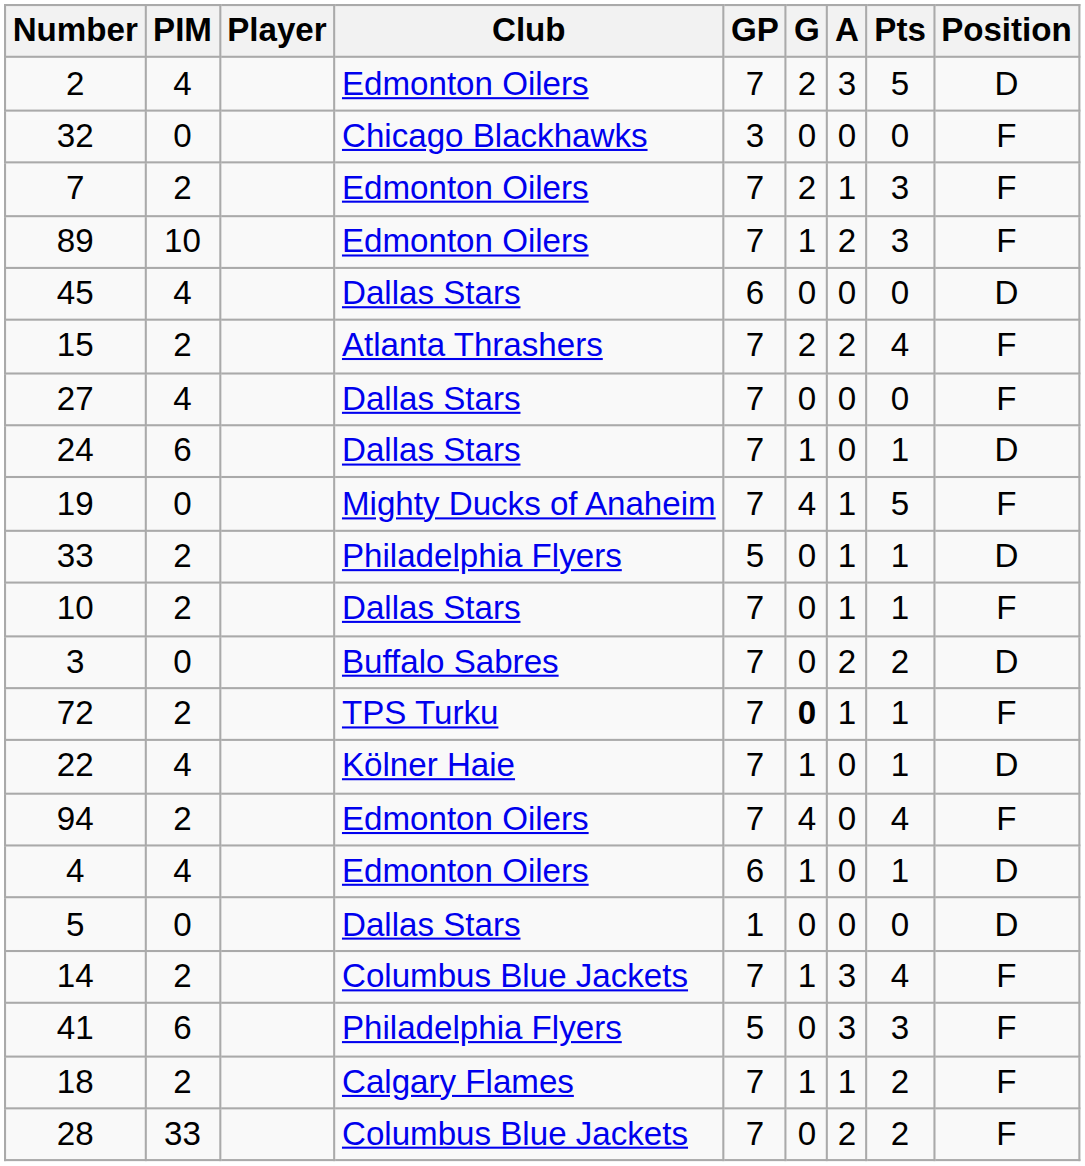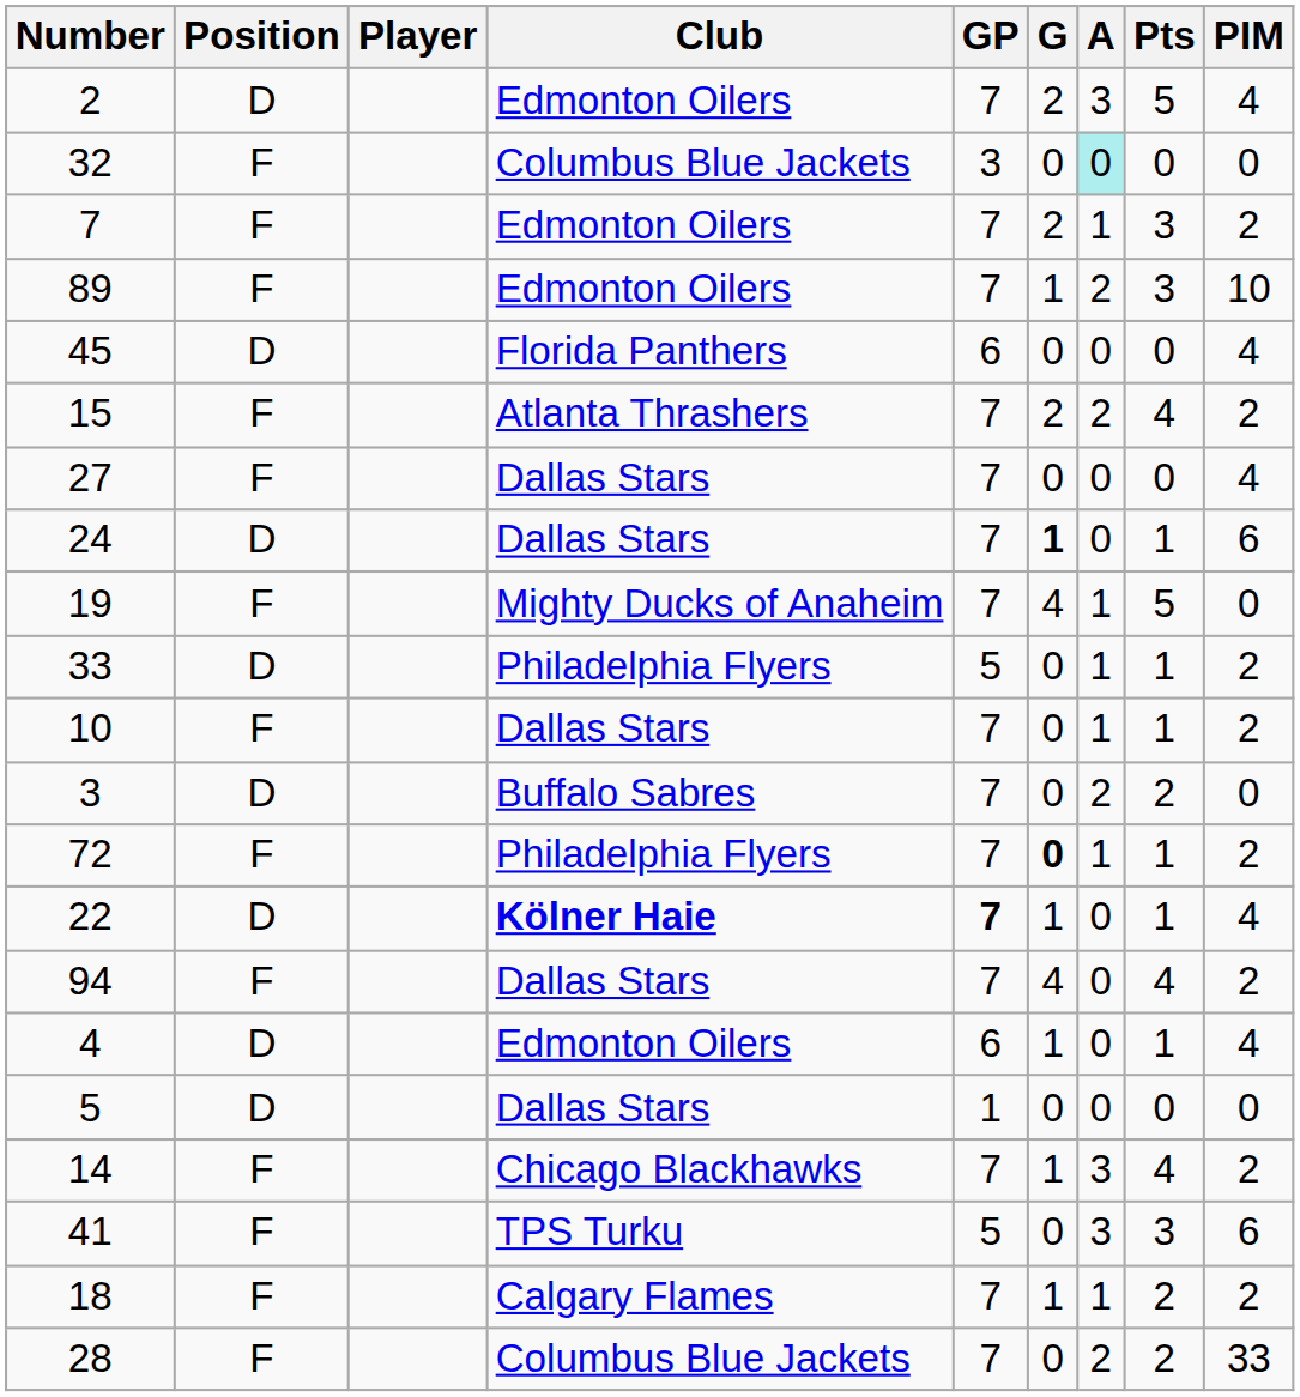columns swapped: Position <-> PIM
32 | Club: Chicago Blackhawks -> Columbus Blue Jackets
32 | A: no background -> paleturquoise background
45 | Club: Dallas Stars -> Florida Panthers
24 | G: normal -> bold
72 | Club: TPS Turku -> Philadelphia Flyers
22 | Club: normal -> bold
22 | GP: normal -> bold
94 | Club: Edmonton Oilers -> Dallas Stars
14 | Club: Columbus Blue Jackets -> Chicago Blackhawks
41 | Club: Philadelphia Flyers -> TPS Turku
